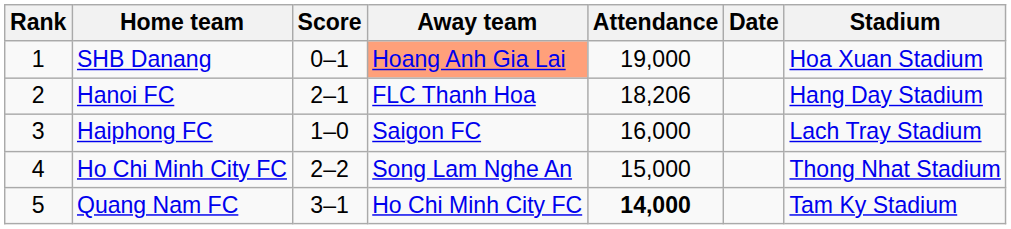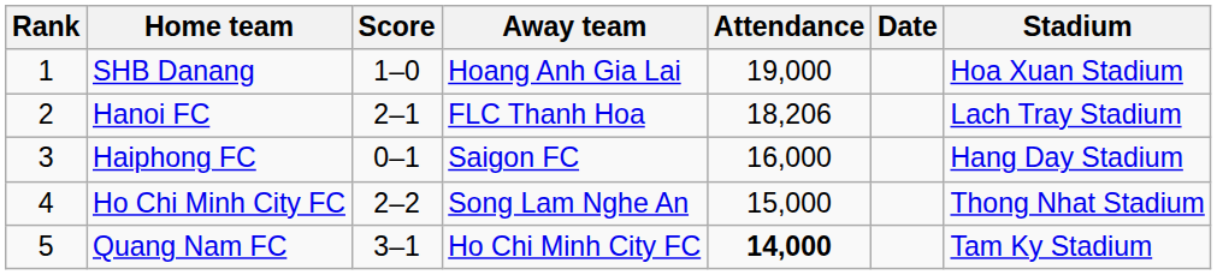SHB Danang | Score: 0–1 -> 1–0
SHB Danang | Away team: lightsalmon background -> no background
Hanoi FC | Stadium: Hang Day Stadium -> Lach Tray Stadium
Haiphong FC | Score: 1–0 -> 0–1
Haiphong FC | Stadium: Lach Tray Stadium -> Hang Day Stadium
